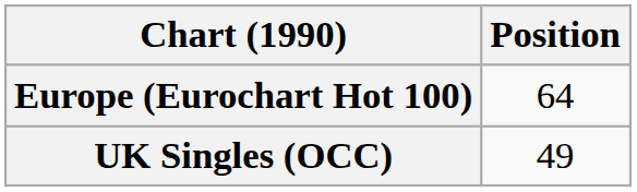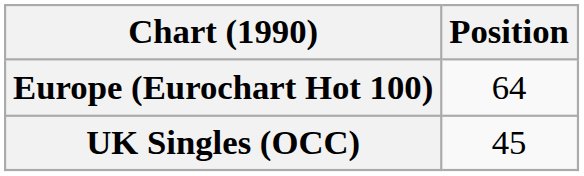UK Singles (OCC) | Position: 49 -> 45
